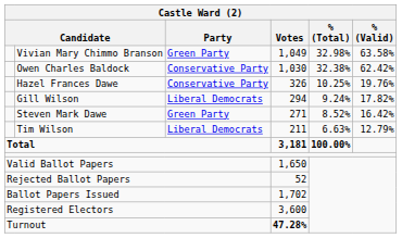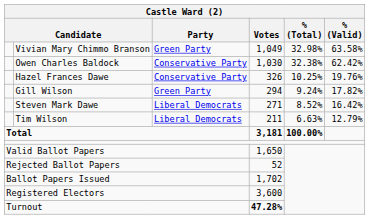Gill Wilson | Party: Liberal Democrats -> Green Party
Steven Mark Dawe | Party: Green Party -> Liberal Democrats
